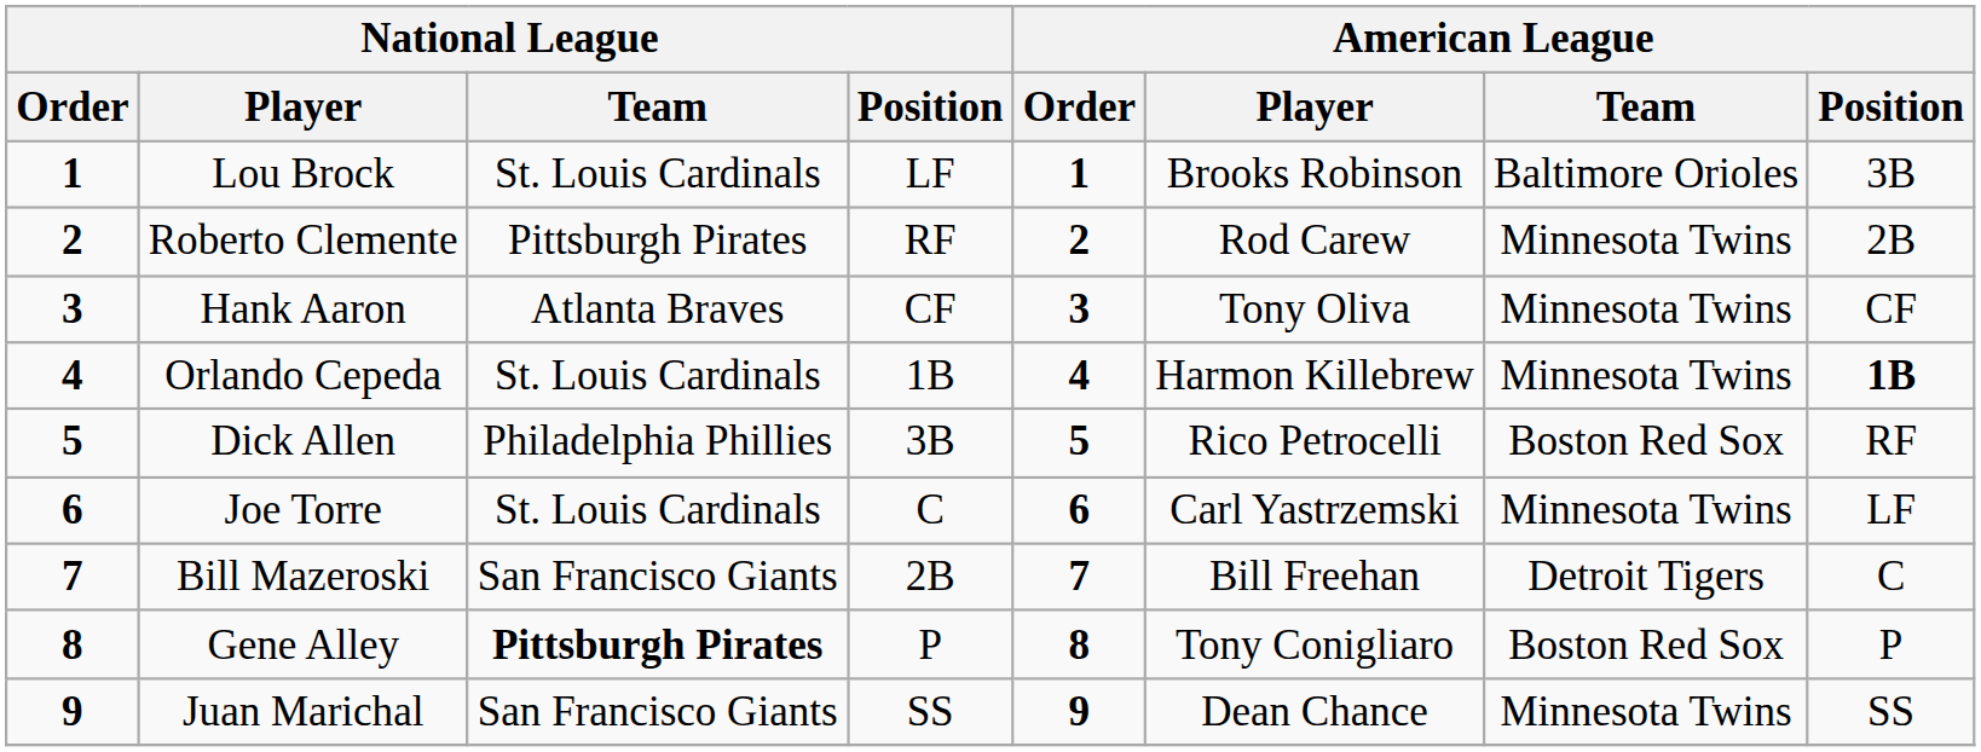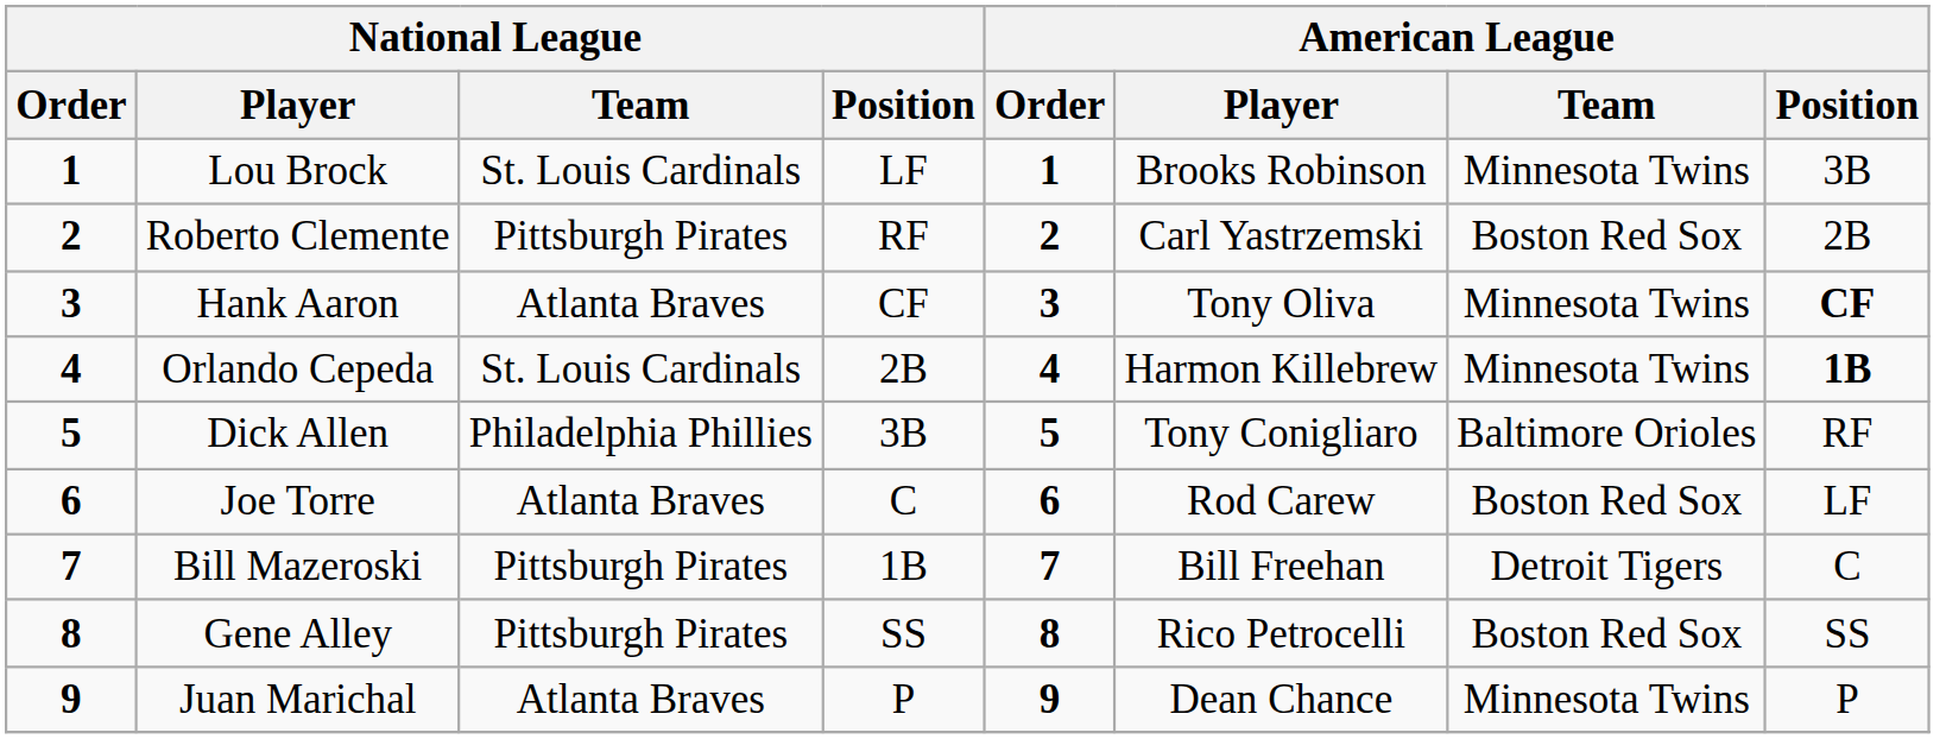Lou Brock | American League / Team: Baltimore Orioles -> Minnesota Twins
Roberto Clemente | American League / Player: Rod Carew -> Carl Yastrzemski
Roberto Clemente | American League / Team: Minnesota Twins -> Boston Red Sox
Hank Aaron | American League / Position: normal -> bold
Orlando Cepeda | National League / Position: 1B -> 2B
Dick Allen | American League / Player: Rico Petrocelli -> Tony Conigliaro
Dick Allen | American League / Team: Boston Red Sox -> Baltimore Orioles
Joe Torre | National League / Team: St. Louis Cardinals -> Atlanta Braves
Joe Torre | American League / Player: Carl Yastrzemski -> Rod Carew
Joe Torre | American League / Team: Minnesota Twins -> Boston Red Sox
Bill Mazeroski | National League / Team: San Francisco Giants -> Pittsburgh Pirates
Bill Mazeroski | National League / Position: 2B -> 1B
Gene Alley | National League / Team: bold -> normal
Gene Alley | National League / Position: P -> SS
Gene Alley | American League / Player: Tony Conigliaro -> Rico Petrocelli
Gene Alley | American League / Position: P -> SS
Juan Marichal | National League / Team: San Francisco Giants -> Atlanta Braves
Juan Marichal | National League / Position: SS -> P
Juan Marichal | American League / Position: SS -> P
